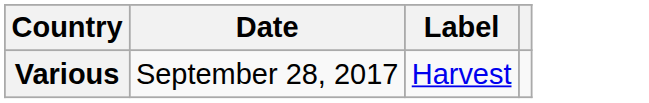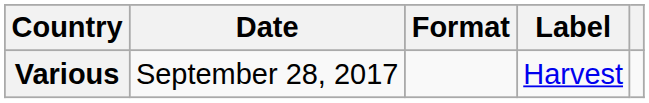+ column: Format
